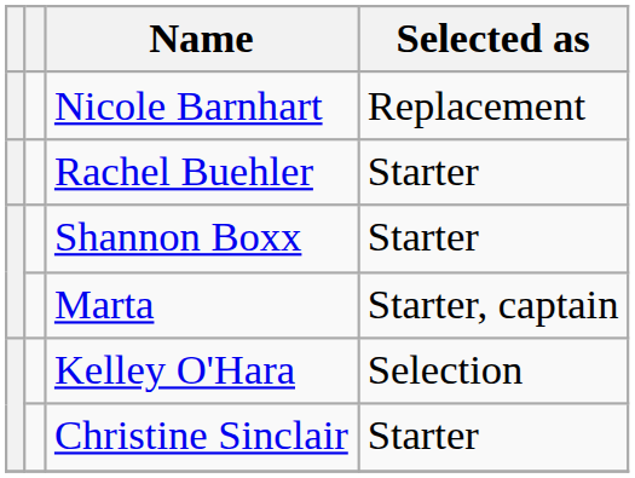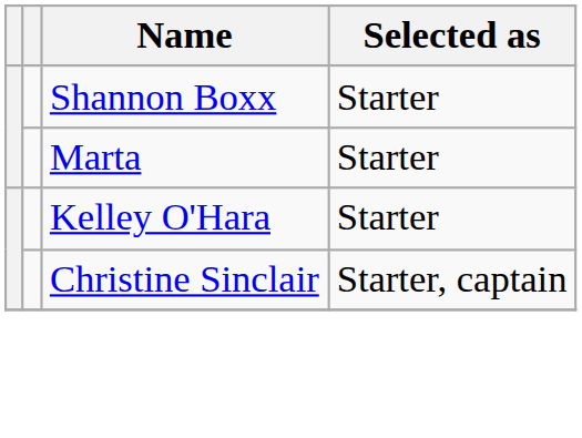- row: Nicole Barnhart | Replacement
- row: Rachel Buehler | Starter
Marta | Selected as: Starter, captain -> Starter
Kelley O'Hara | Selected as: Selection -> Starter
Christine Sinclair | Selected as: Starter -> Starter, captain
